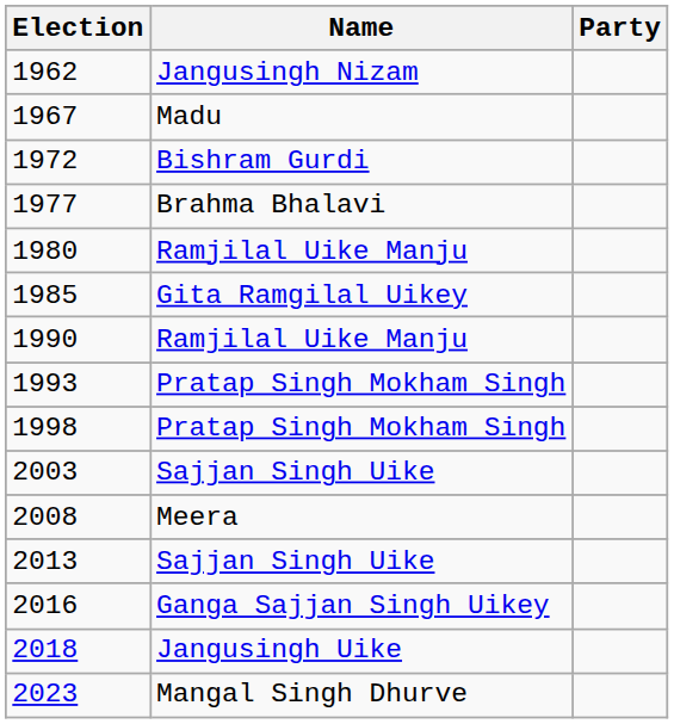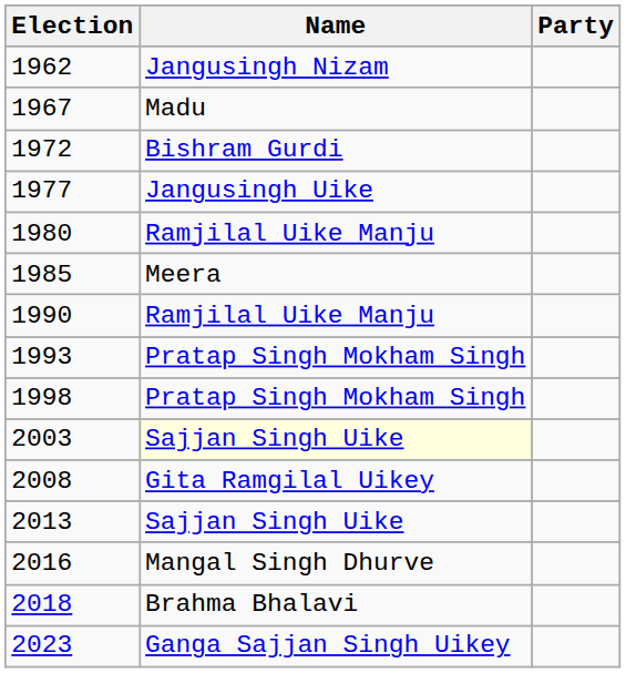1977 | Name: Brahma Bhalavi -> Jangusingh Uike
1985 | Name: Gita Ramgilal Uikey -> Meera
2003 | Name: no background -> lightyellow background
2008 | Name: Meera -> Gita Ramgilal Uikey
2016 | Name: Ganga Sajjan Singh Uikey -> Mangal Singh Dhurve
2018 | Name: Jangusingh Uike -> Brahma Bhalavi
2023 | Name: Mangal Singh Dhurve -> Ganga Sajjan Singh Uikey
